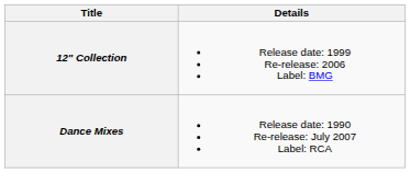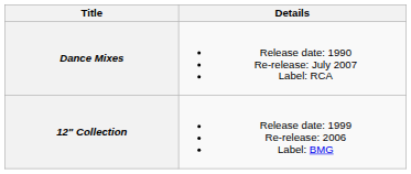rows swapped: Dance Mixes <-> 12" Collection
